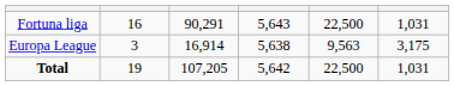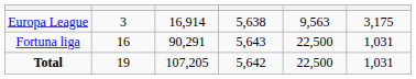rows swapped: Fortuna liga <-> Europa League
